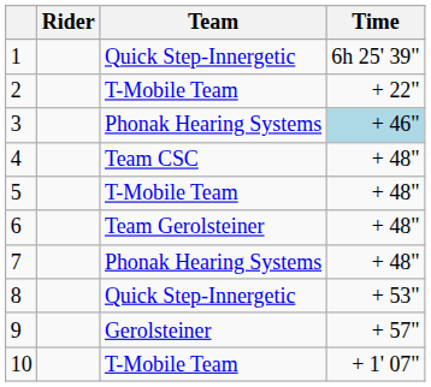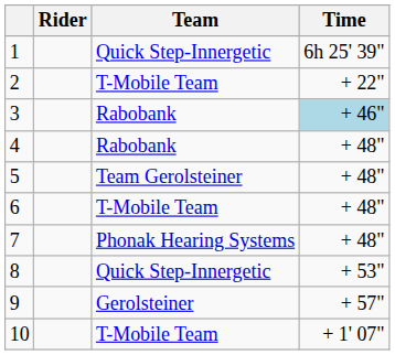3 | Team: Phonak Hearing Systems -> Rabobank
4 | Team: Team CSC -> Rabobank
5 | Team: T-Mobile Team -> Team Gerolsteiner
6 | Team: Team Gerolsteiner -> T-Mobile Team
